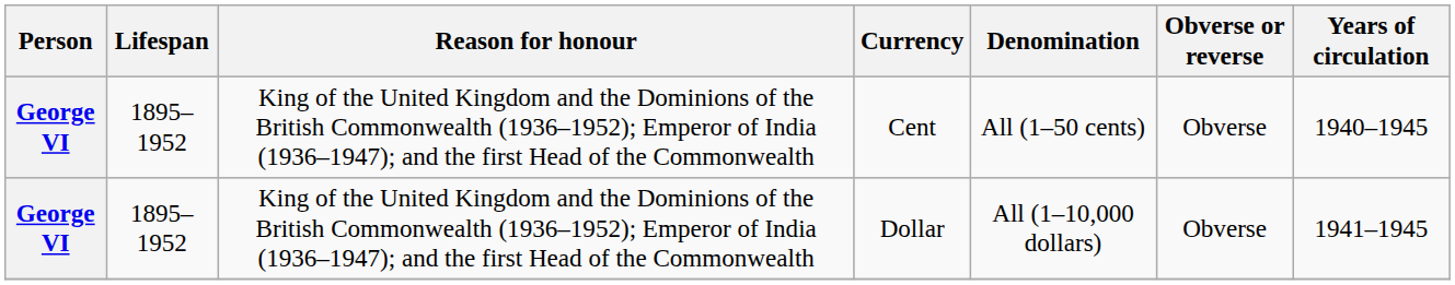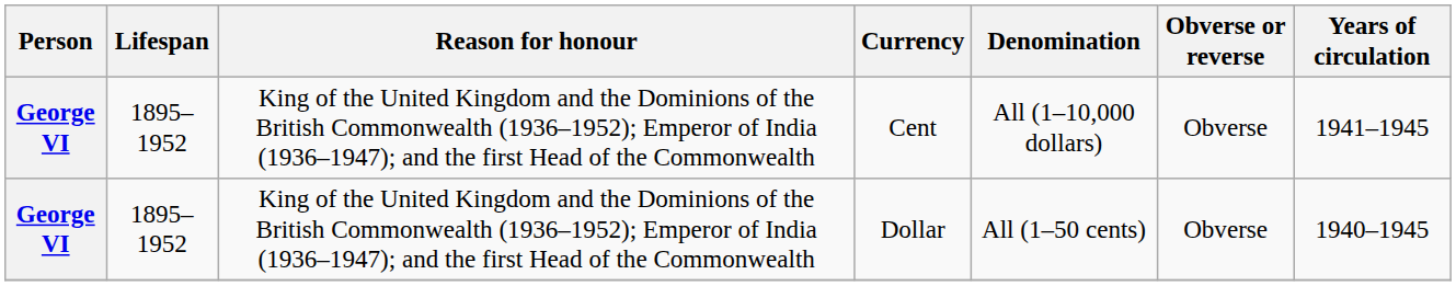Cent | Denomination: All (1–50 cents) -> All (1–10,000 dollars)
Cent | Years of circulation: 1940–1945 -> 1941–1945
Dollar | Denomination: All (1–10,000 dollars) -> All (1–50 cents)
Dollar | Years of circulation: 1941–1945 -> 1940–1945
